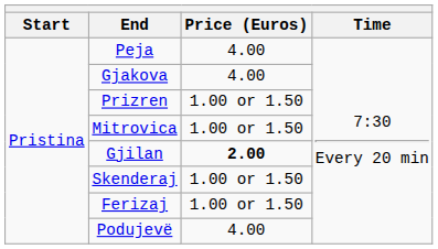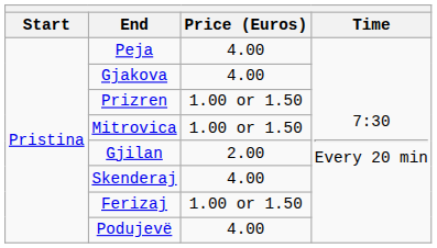Gjilan | Price (Euros): bold -> normal
Skenderaj | Price (Euros): 1.00 or 1.50 -> 4.00
